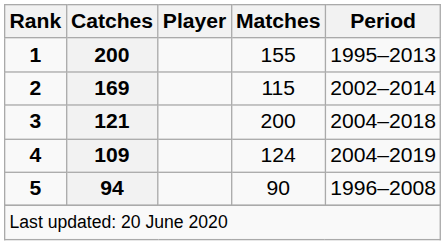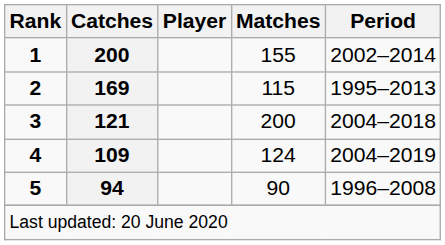1 | Period: 1995–2013 -> 2002–2014
2 | Period: 2002–2014 -> 1995–2013
